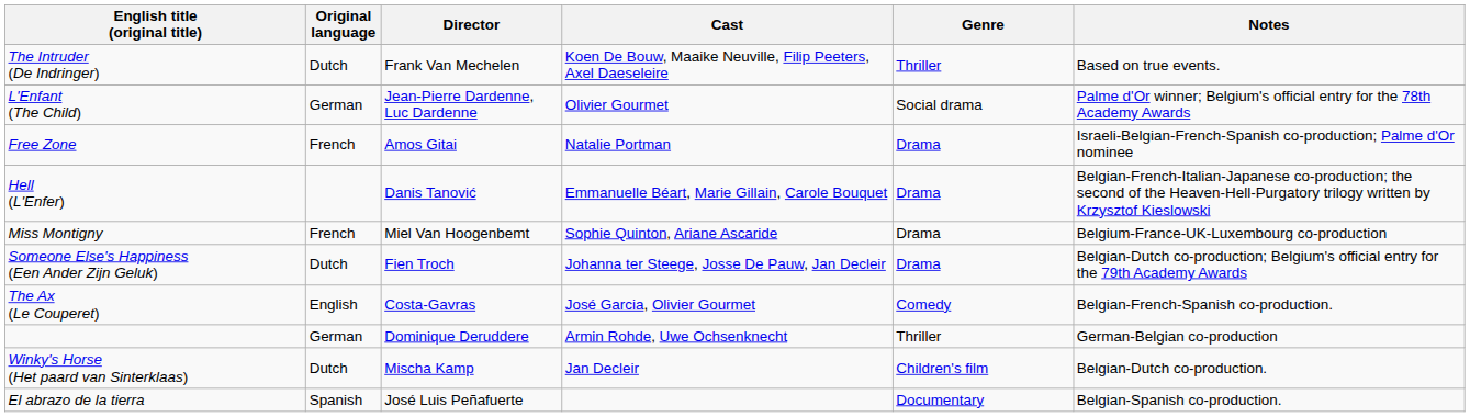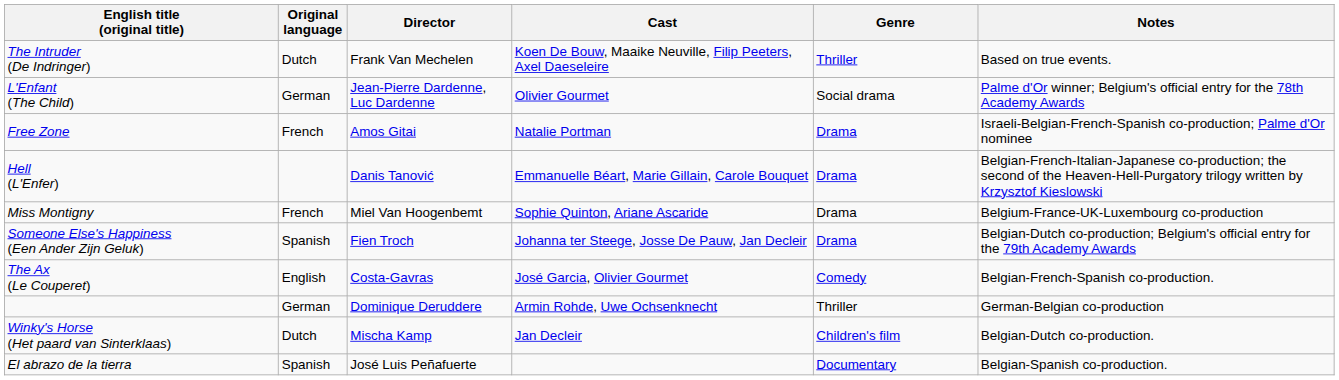Someone Else's Happiness (Een Ander Zijn Geluk) | Original language: Dutch -> Spanish
